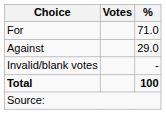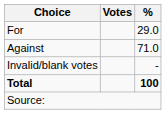For | %: 71.0 -> 29.0
Against | %: 29.0 -> 71.0
